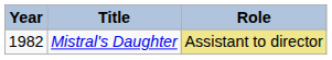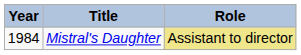Mistral's Daughter | Year: 1982 -> 1984
